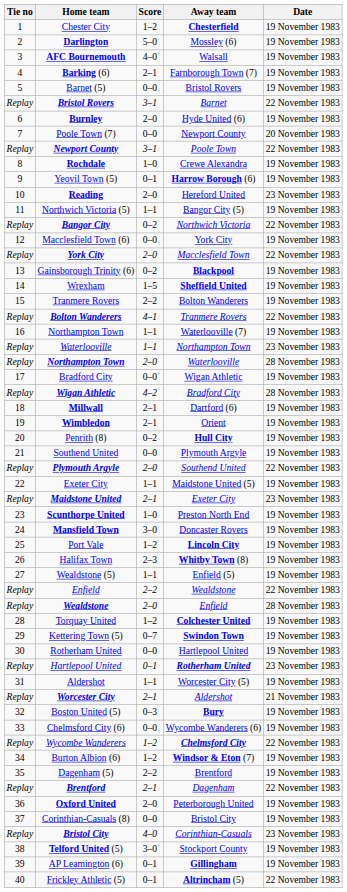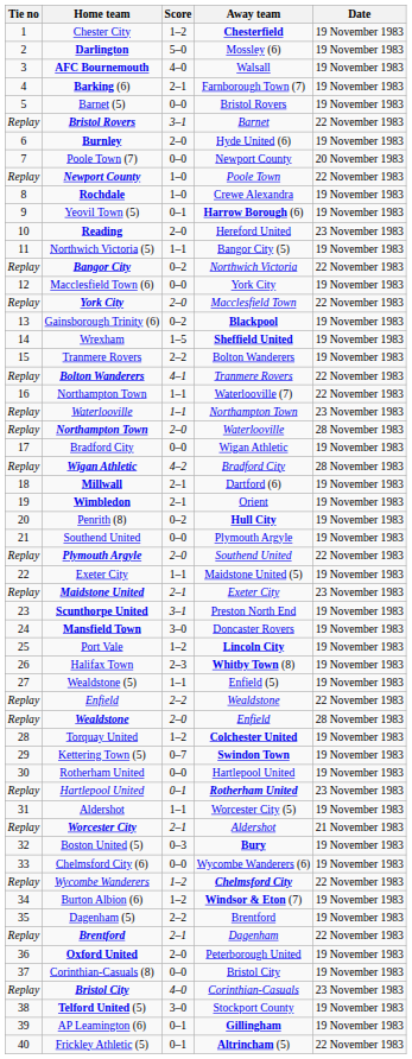Poole Town | Score: 3–1 -> 1–0
Waterlooville (7) | Date: 19 November 1983 -> 22 November 1983
Preston North End | Score: 1–0 -> 3–1
